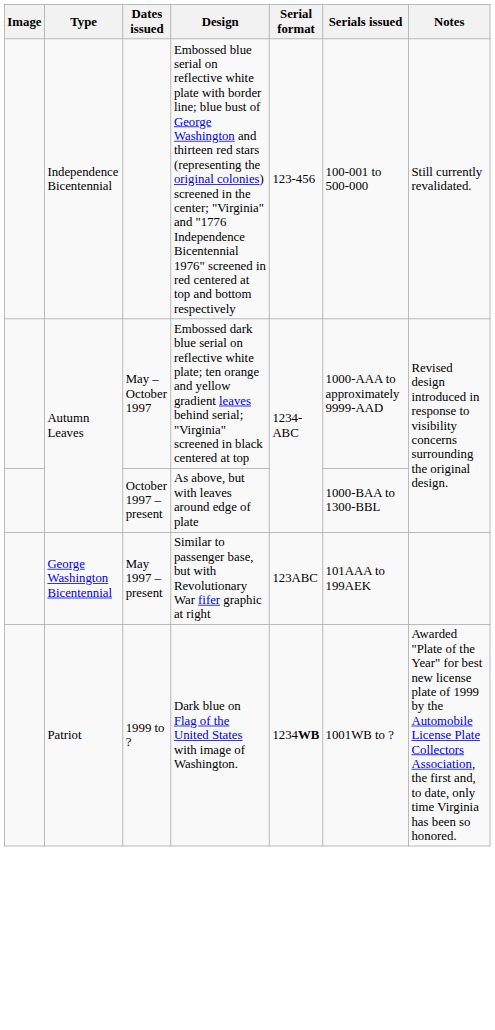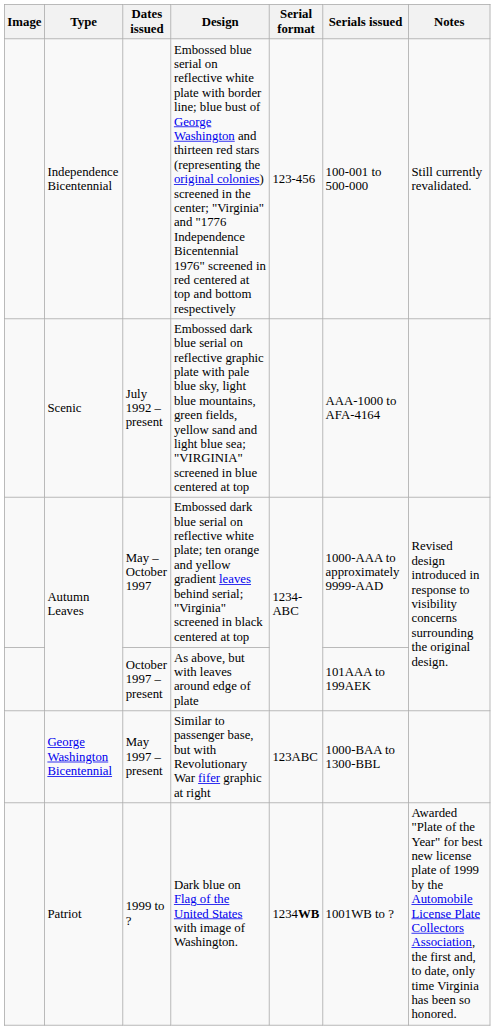+ row: Scenic | July 1992 – present | Embossed dark blue serial on reflective graphic plate with pale blue sky, light blue mountains, green fields, yellow sand and light blue sea; "VIRGINIA" screened in blue centered at top | AAA-1000 to AFA-4164
October 1997 – present | Serials issued: 1000-BAA to 1300-BBL -> 101AAA to 199AEK
May 1997 – present | Serials issued: 101AAA to 199AEK -> 1000-BAA to 1300-BBL
